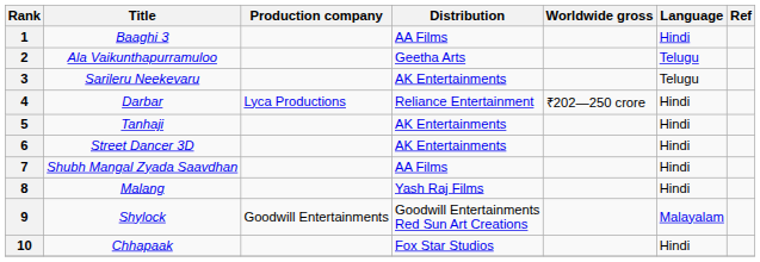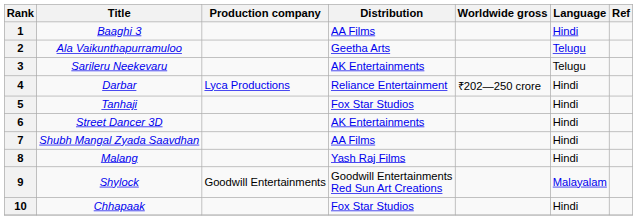5 | Distribution: AK Entertainments -> Fox Star Studios
